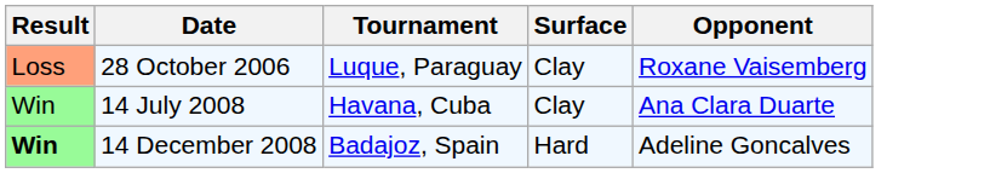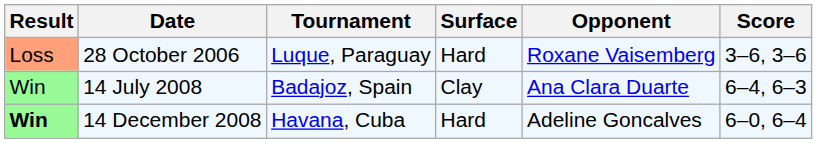+ column: Score | 3–6, 3–6 | 6–4, 6–3 | 6–0, 6–4
28 October 2006 | Surface: Clay -> Hard
14 July 2008 | Tournament: Havana, Cuba -> Badajoz, Spain
14 December 2008 | Tournament: Badajoz, Spain -> Havana, Cuba
